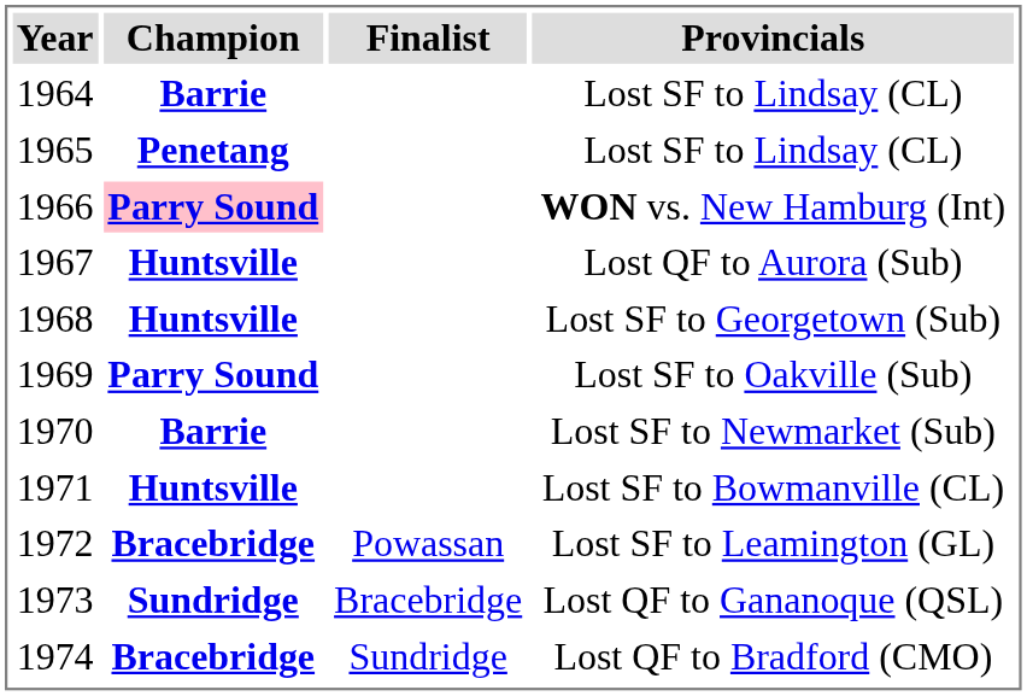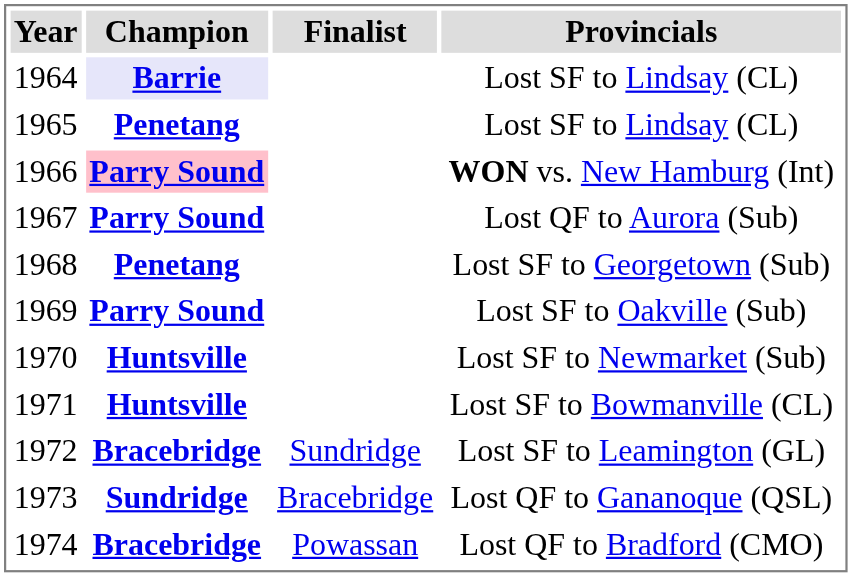1964 / Lost SF to Lindsay (CL) | Champion: no background -> lavender background
Lost QF to Aurora (Sub) | Champion: Huntsville -> Parry Sound
Lost SF to Georgetown (Sub) | Champion: Huntsville -> Penetang
Lost SF to Newmarket (Sub) | Champion: Barrie -> Huntsville
Lost SF to Leamington (GL) | Finalist: Powassan -> Sundridge
Lost QF to Bradford (CMO) | Finalist: Sundridge -> Powassan
